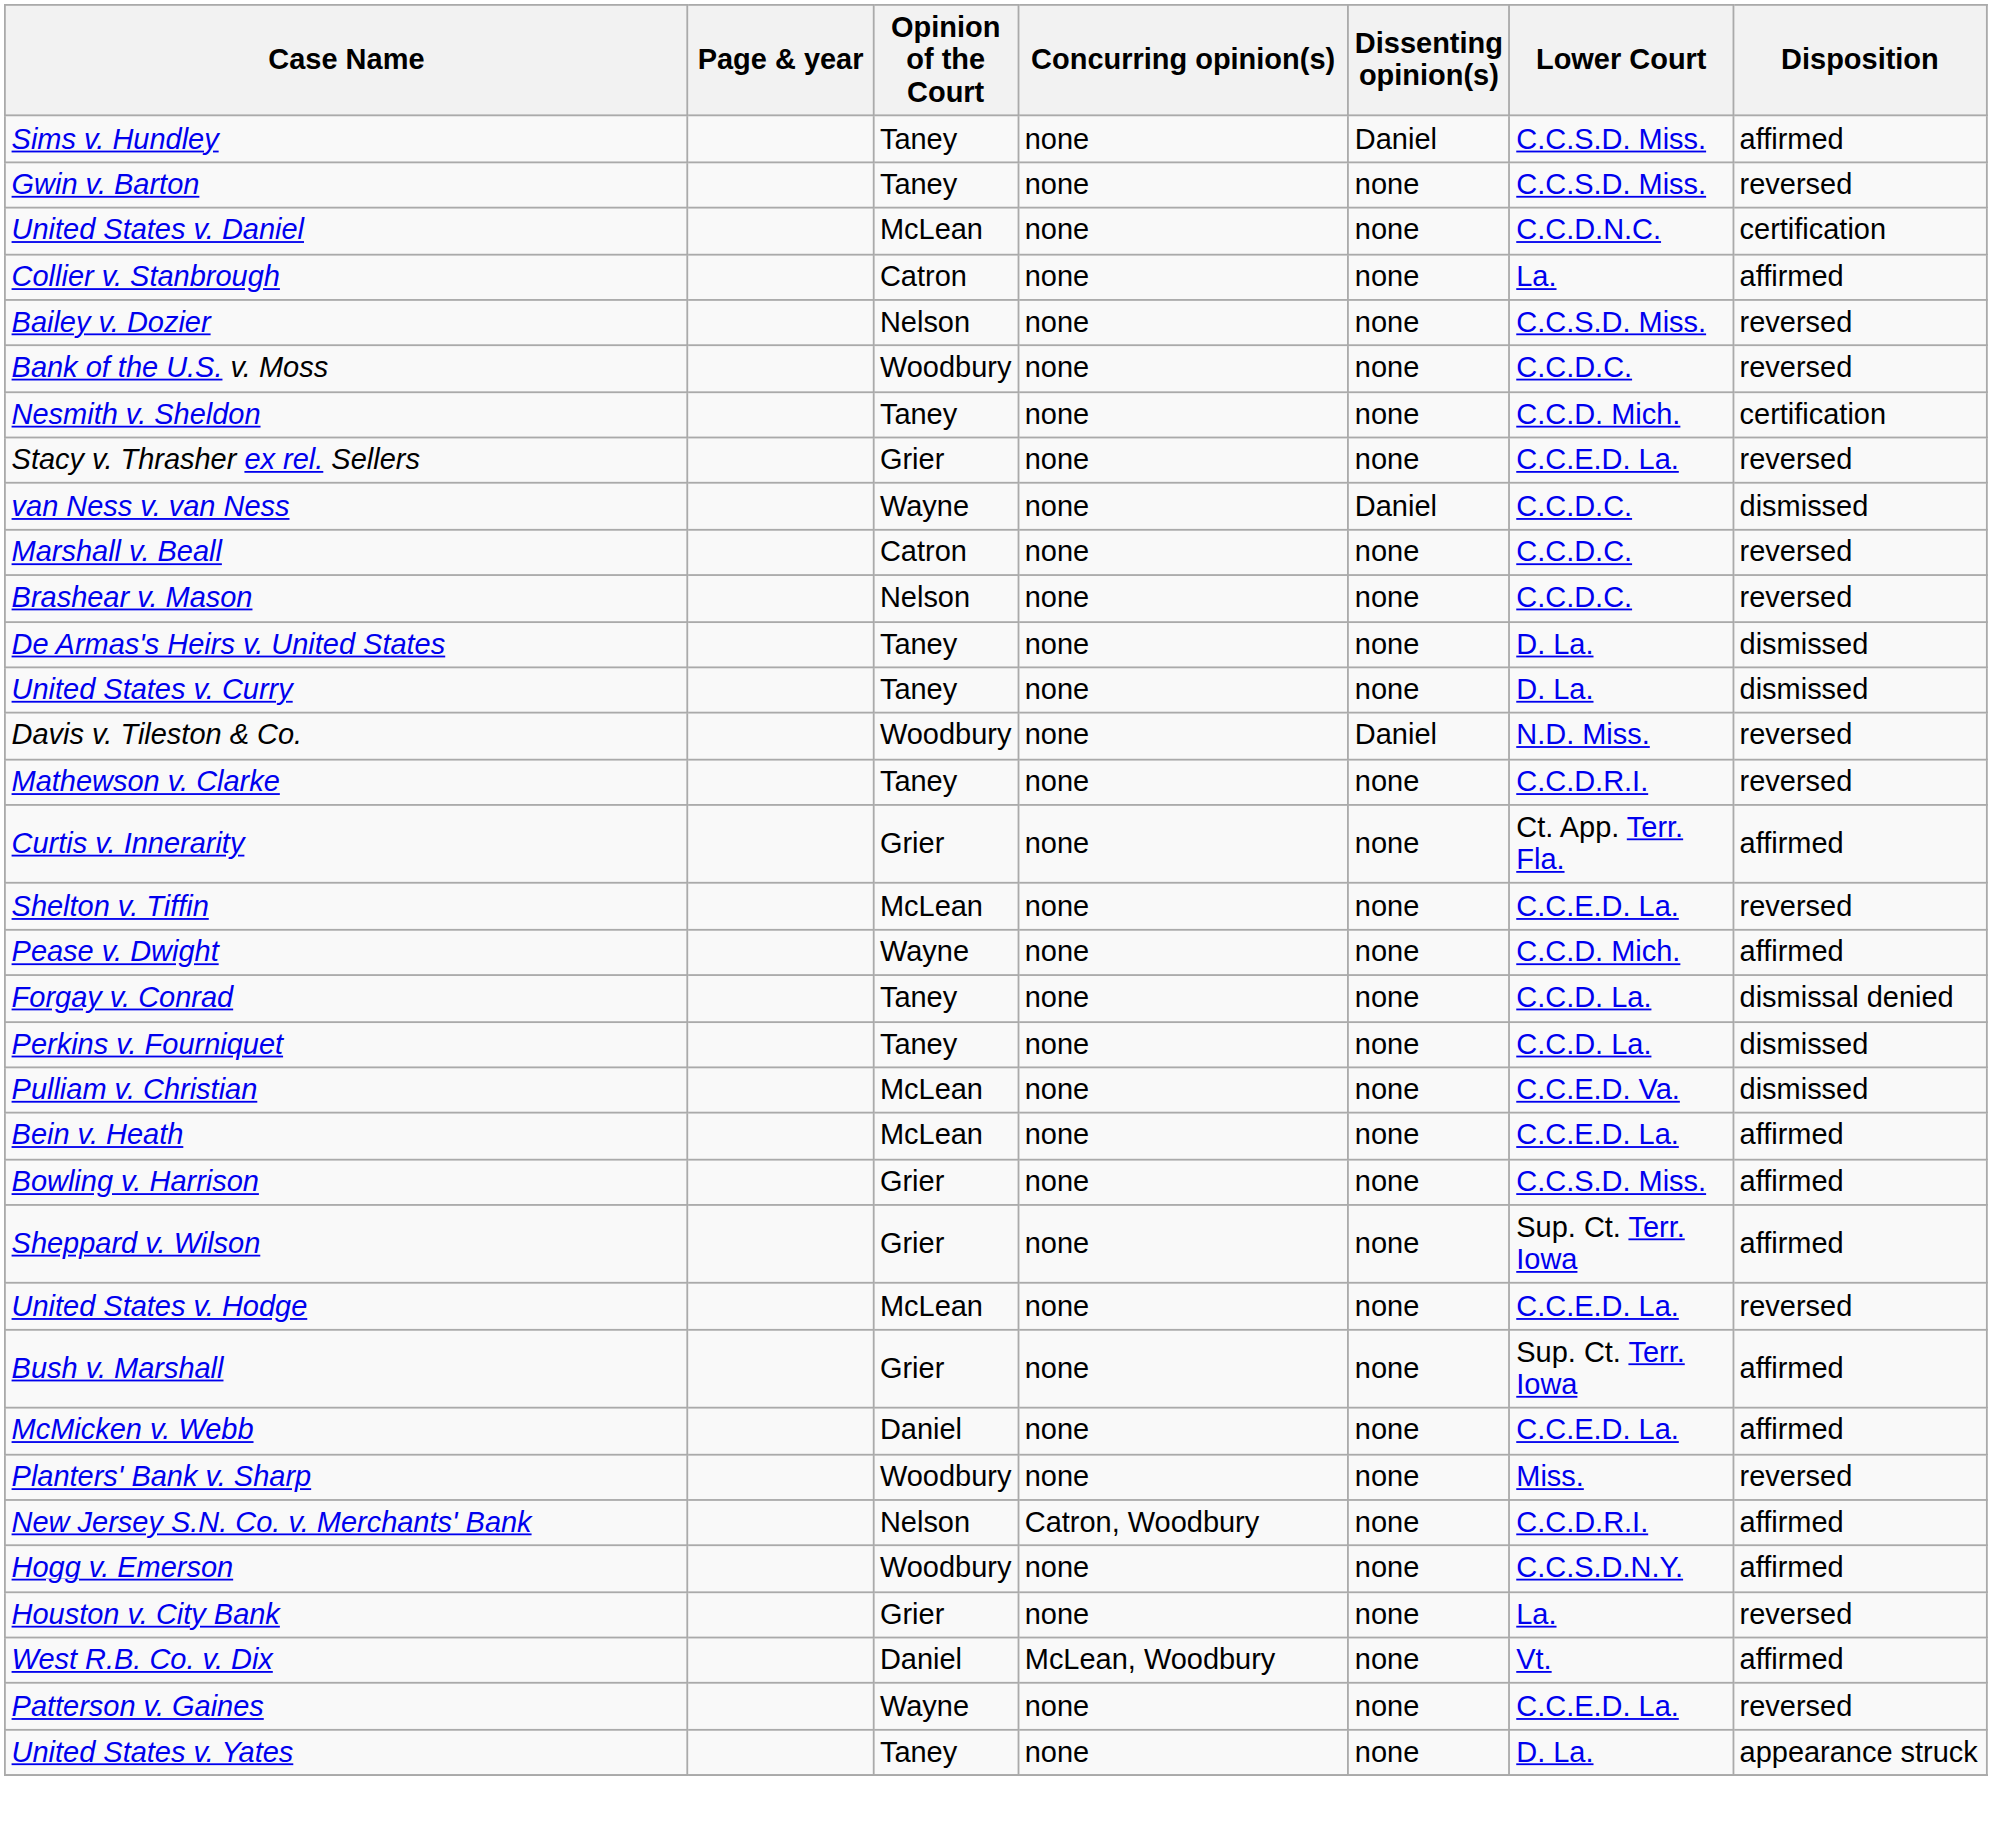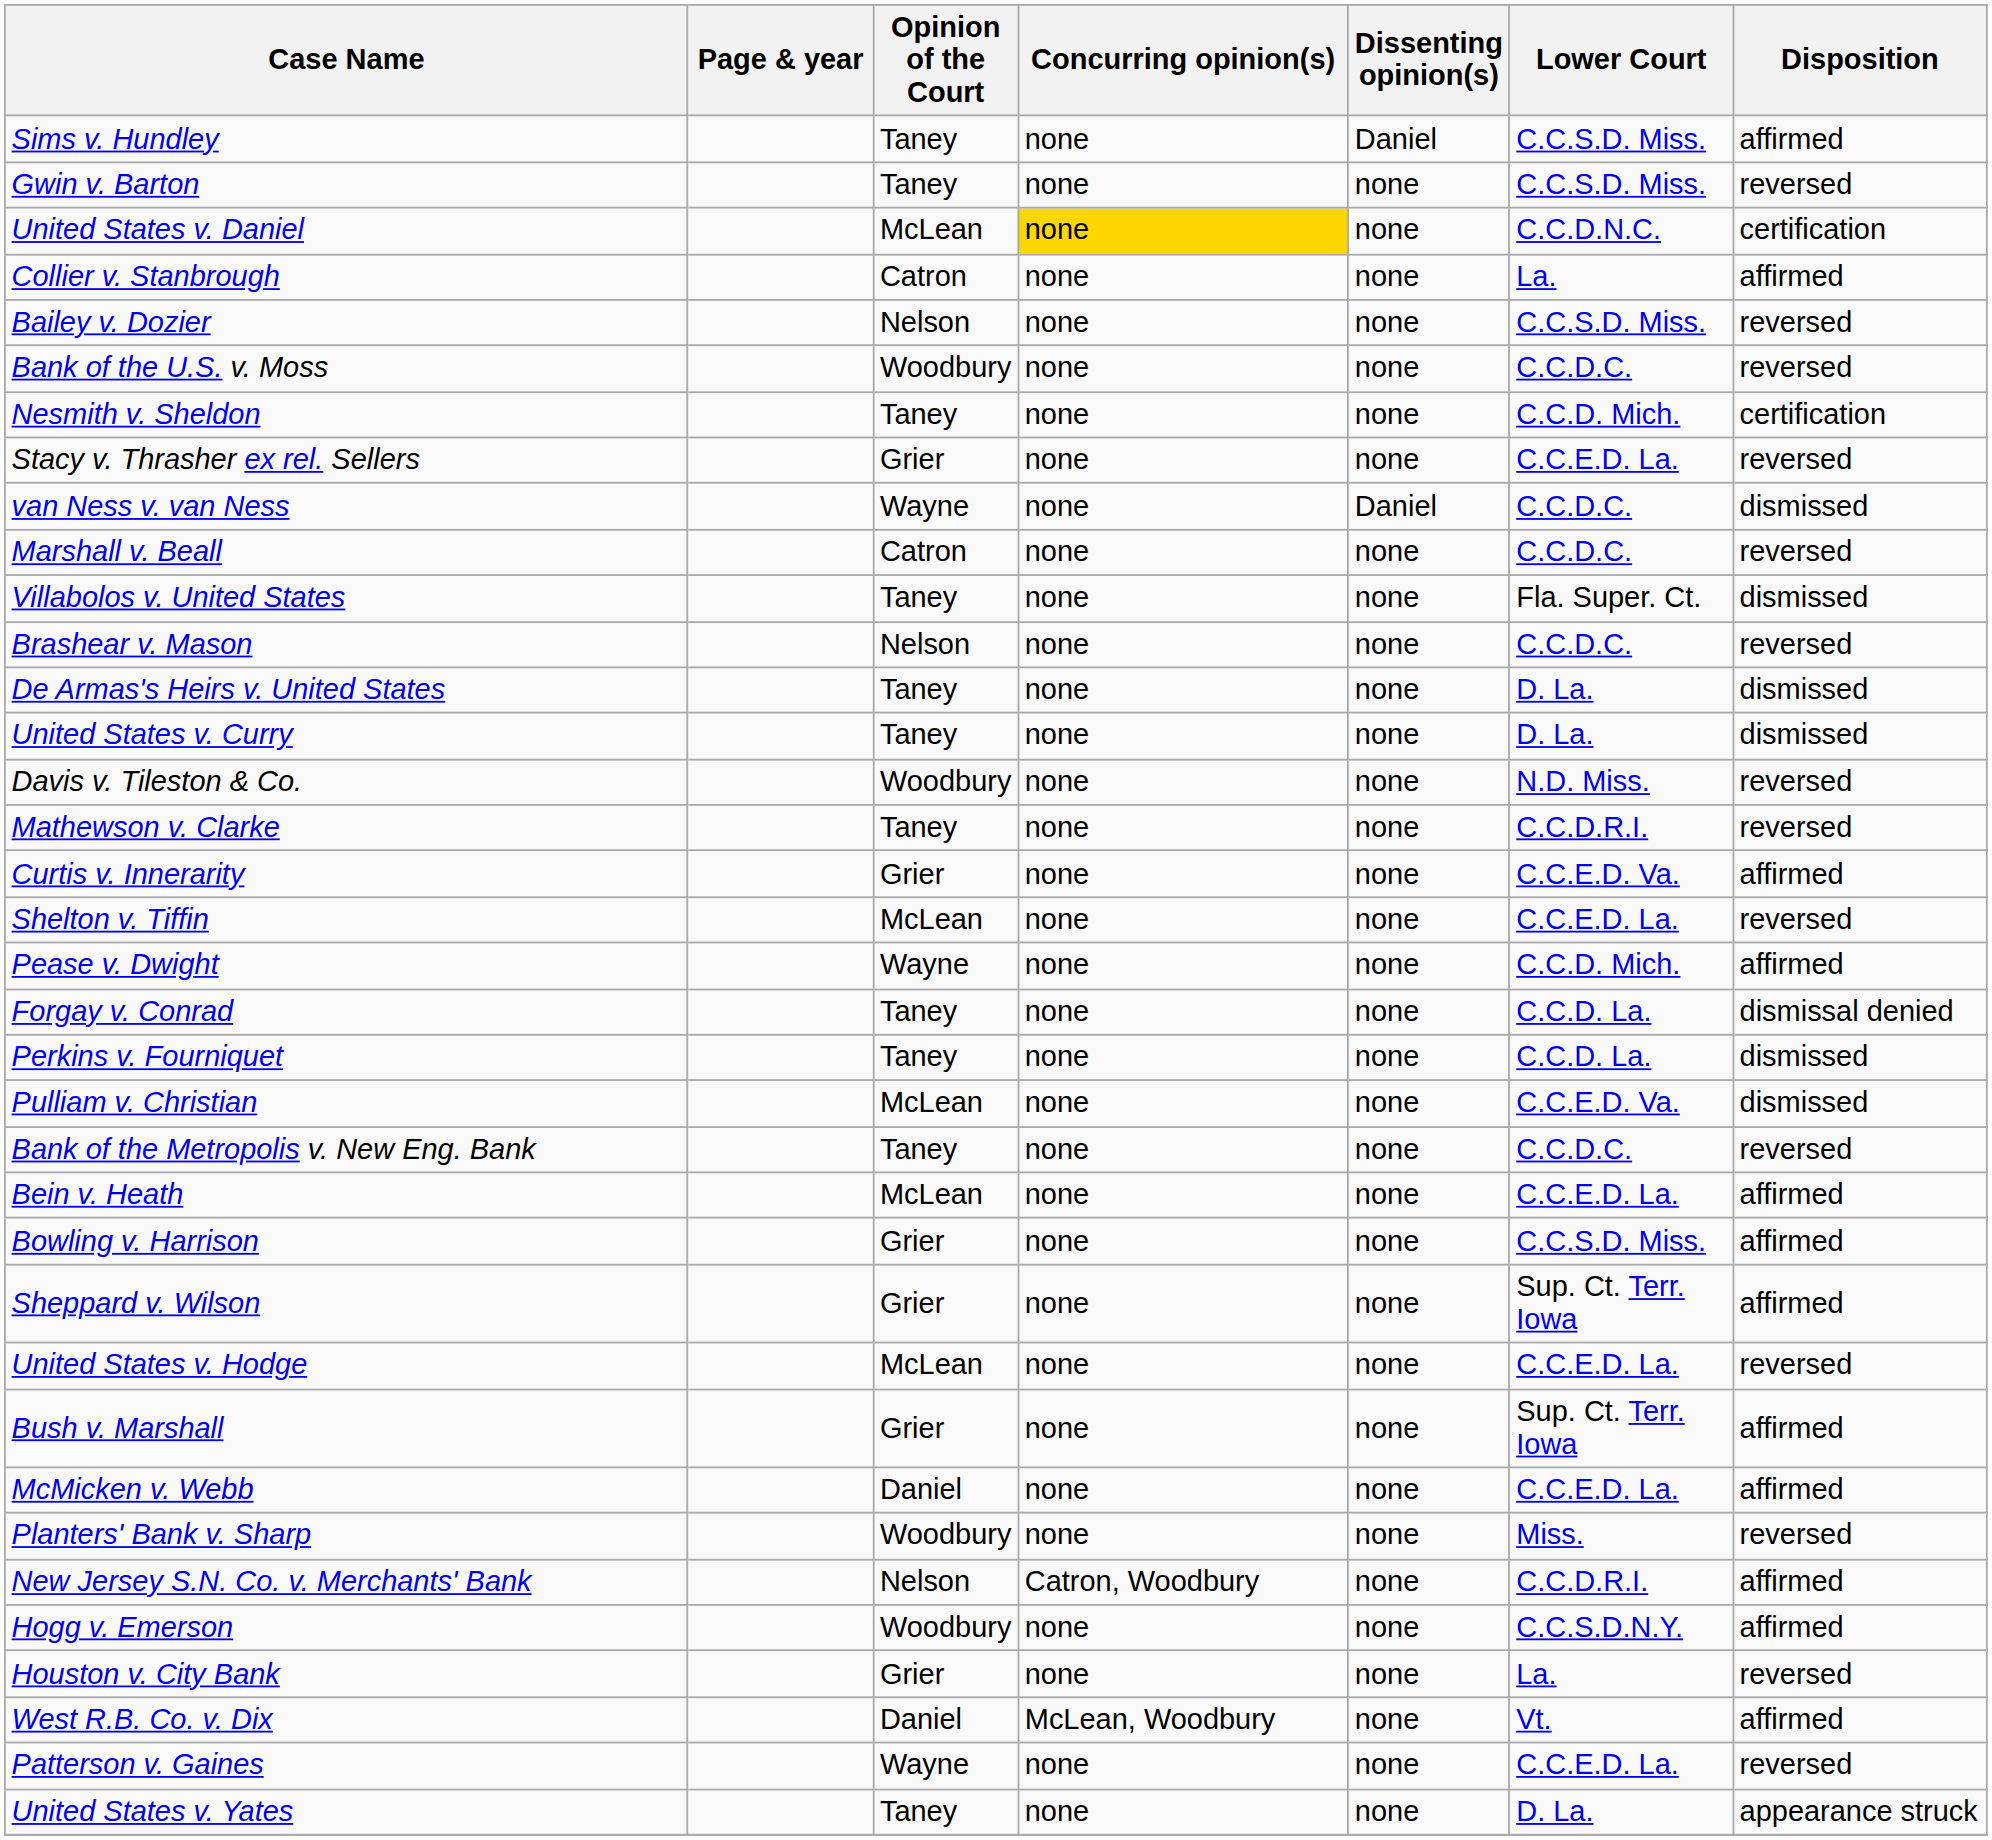United States v. Daniel | Concurring opinion(s): no background -> gold background
+ row: Villabolos v. United States | Taney | none | none | Fla. Super. Ct. | dismissed
Davis v. Tileston & Co. | Dissenting opinion(s): Daniel -> none
Curtis v. Innerarity | Lower Court: Ct. App. Terr. Fla. -> C.C.E.D. Va.
+ row: Bank of the Metropolis v. New Eng. Bank | Taney | none | none | C.C.D.C. | reversed
